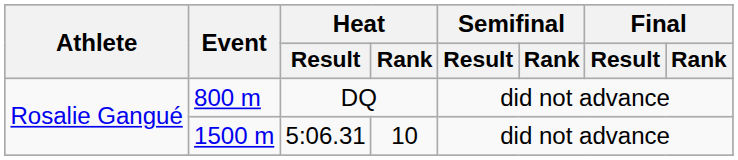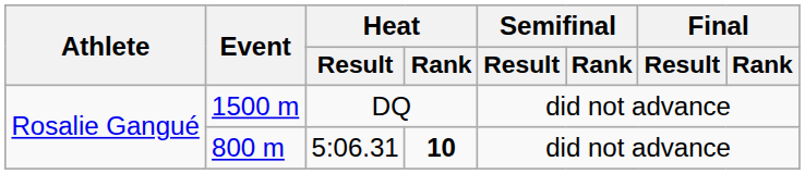DQ | Event: 800 m -> 1500 m
5:06.31 | Event: 1500 m -> 800 m
5:06.31 | Heat / Rank: normal -> bold
